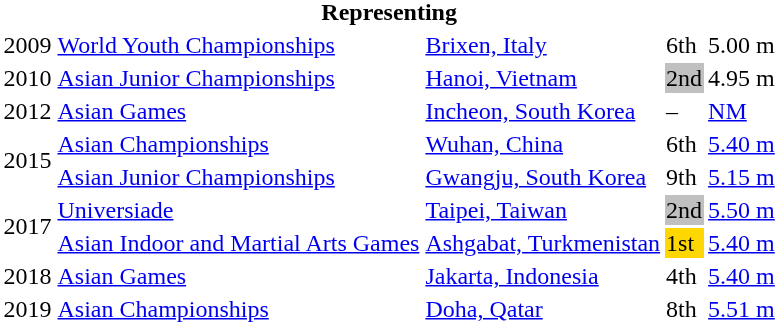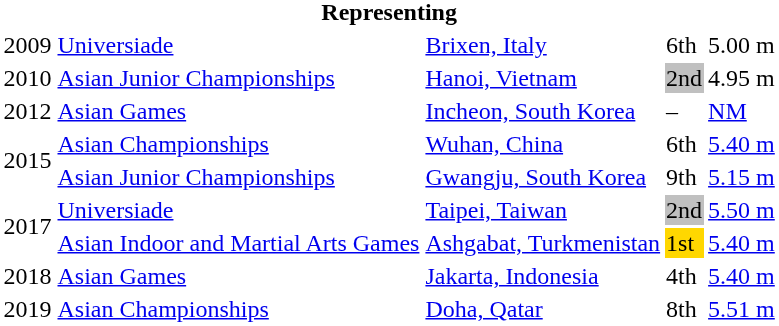Brixen, Italy | column 2: World Youth Championships -> Universiade
